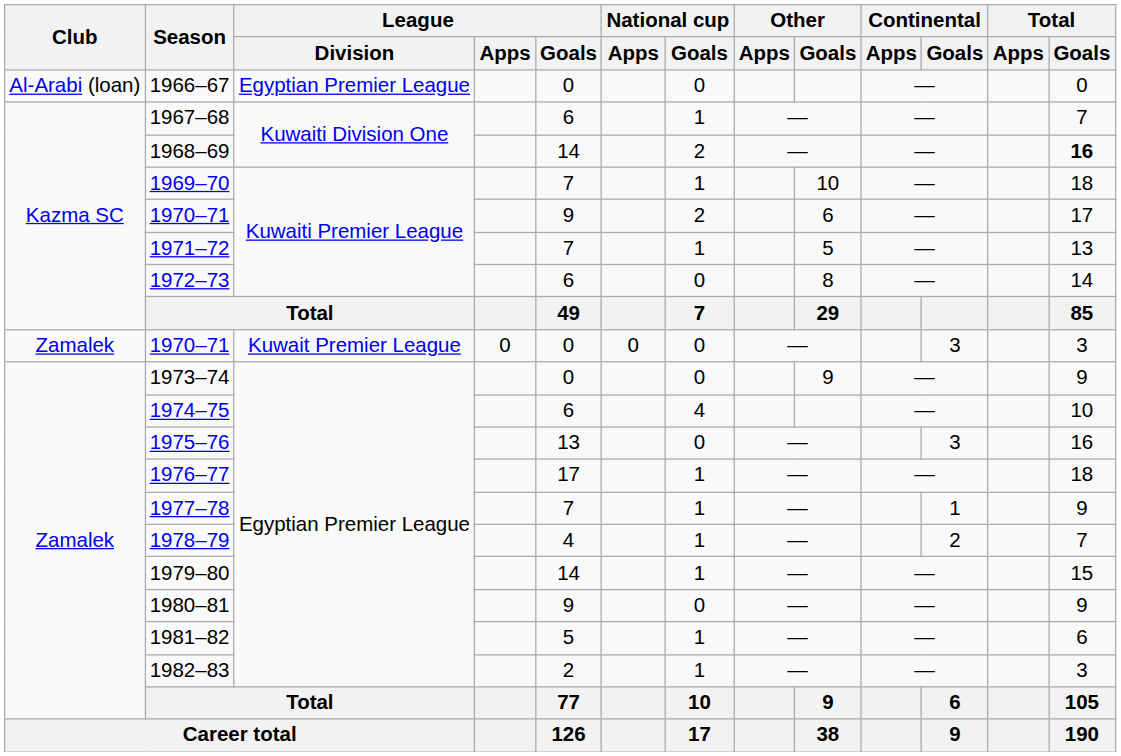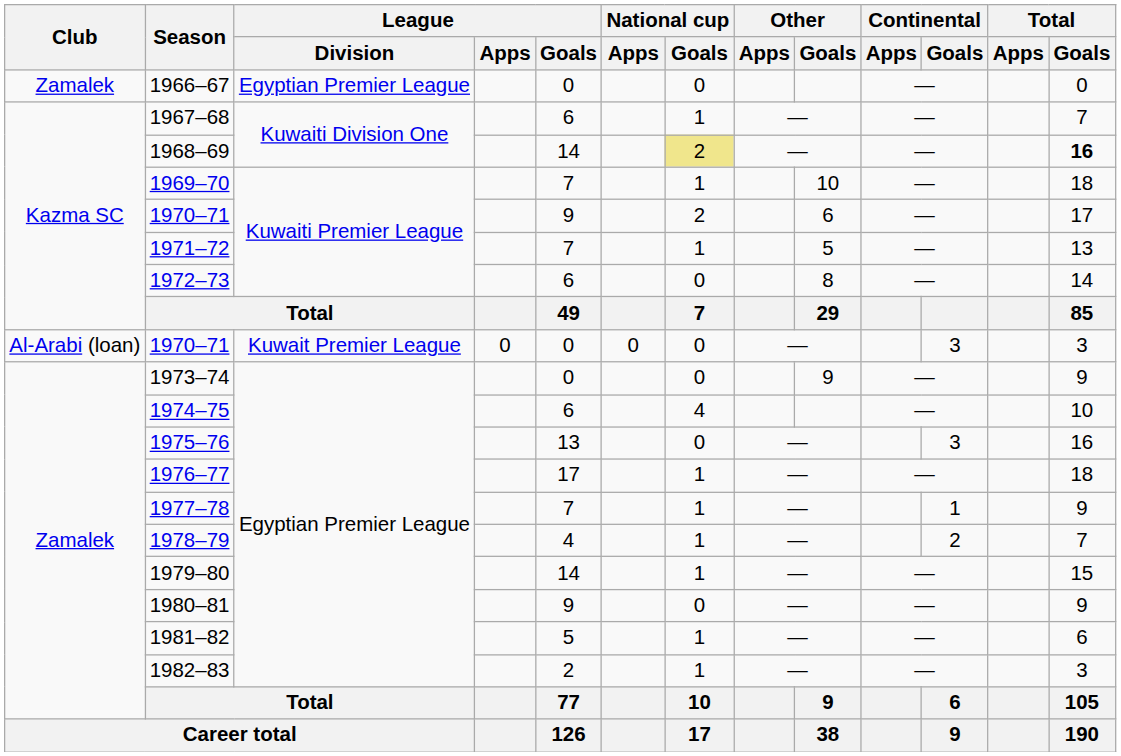1966–67 | Club: Al-Arabi (loan) -> Zamalek
1968–69 | National cup / Goals: no background -> khaki background
1970–71 / Kuwait Premier League | Club: Zamalek -> Al-Arabi (loan)
